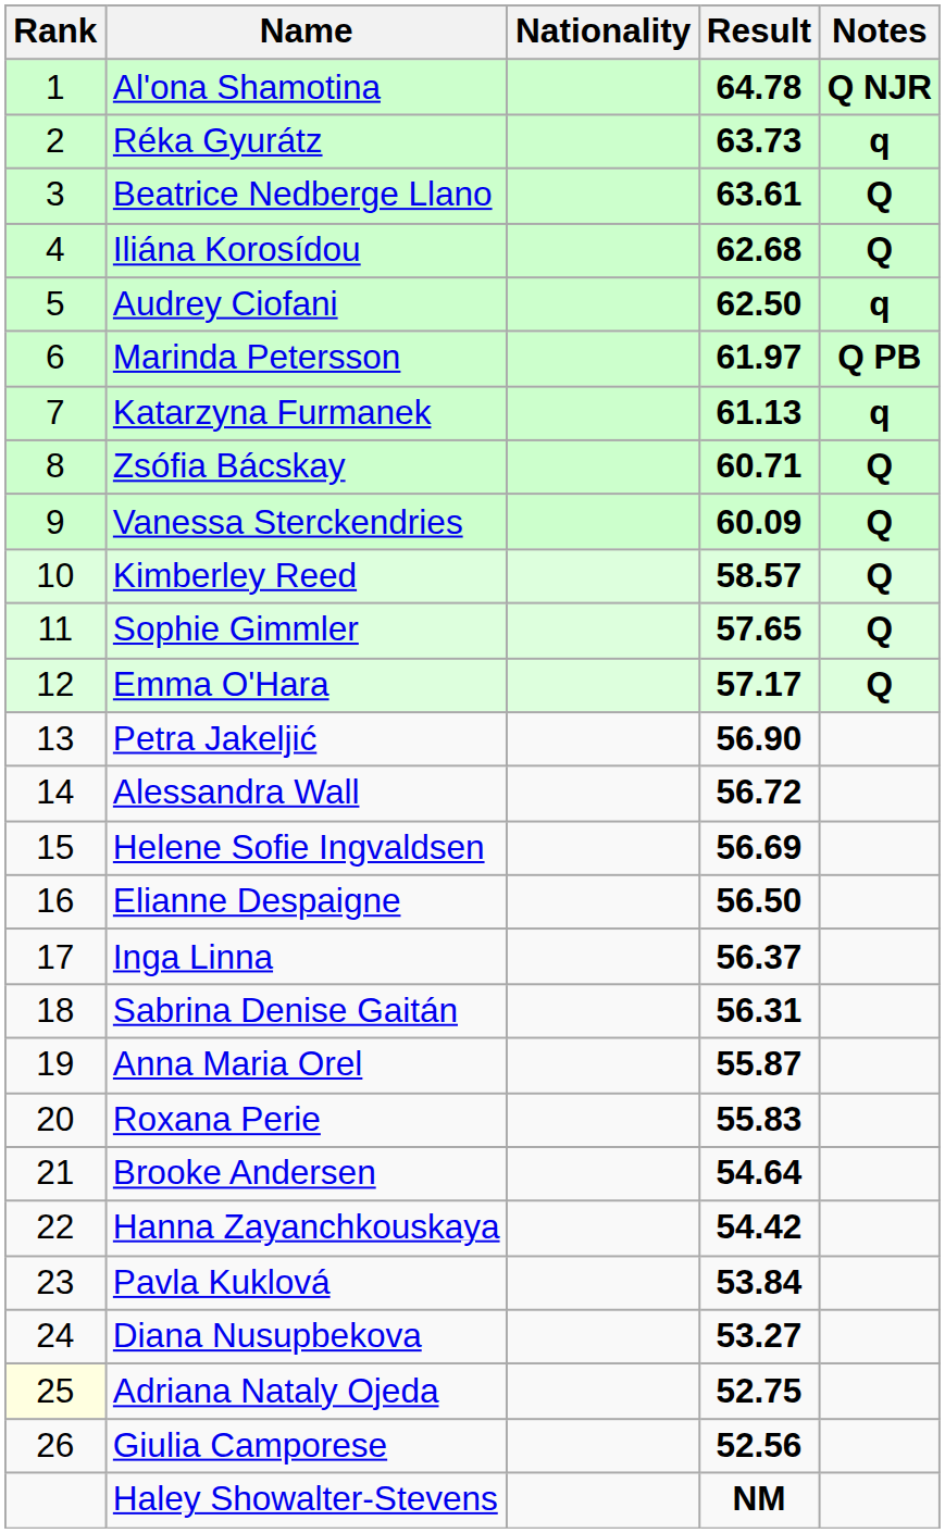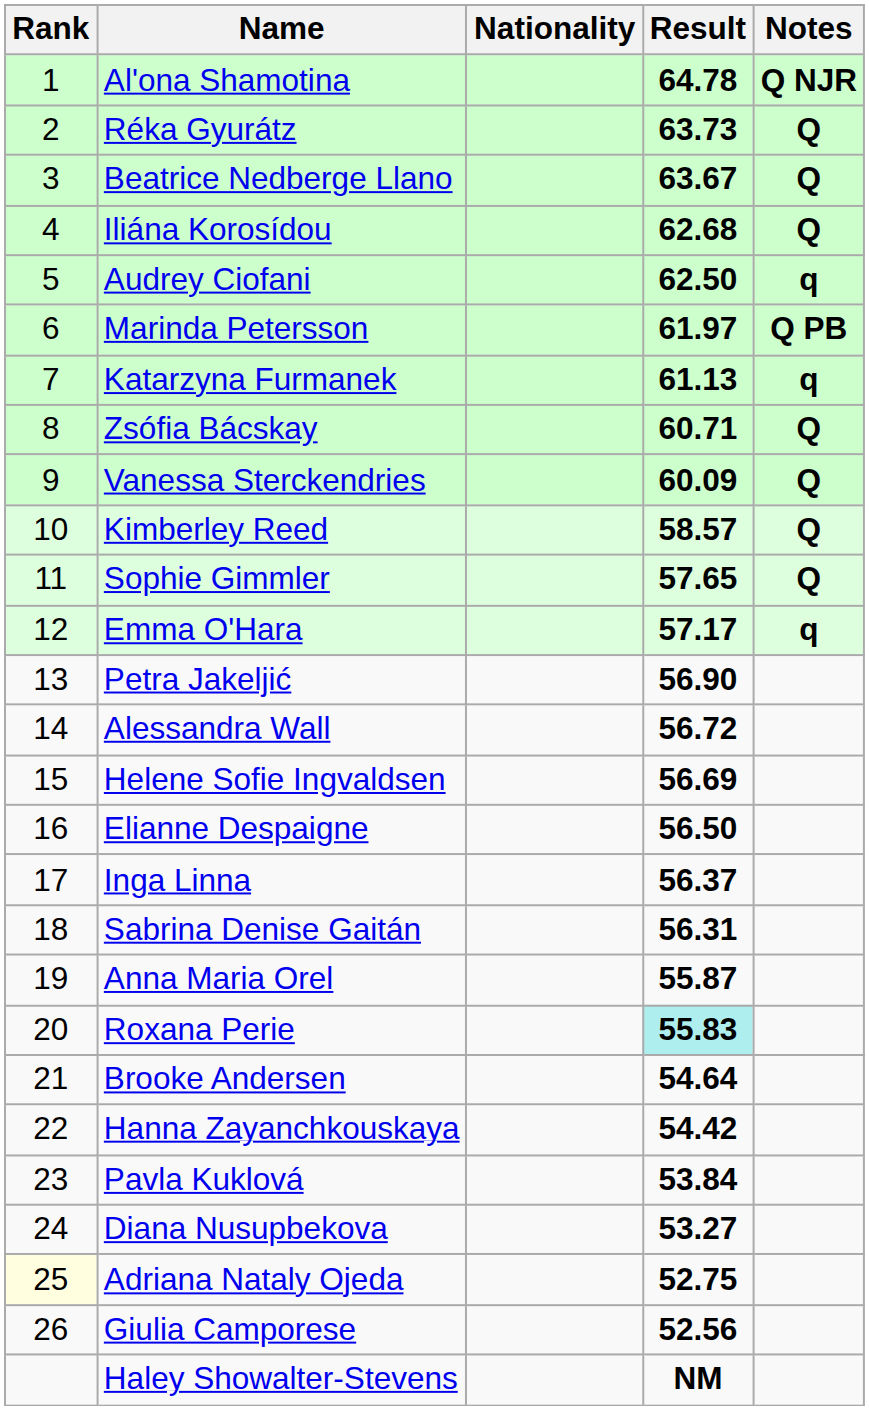Réka Gyurátz | Notes: q -> Q
Beatrice Nedberge Llano | Result: 63.61 -> 63.67
Emma O'Hara | Notes: Q -> q
Roxana Perie | Result: no background -> paleturquoise background
